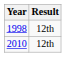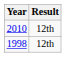rows swapped: 1998 <-> 2010
